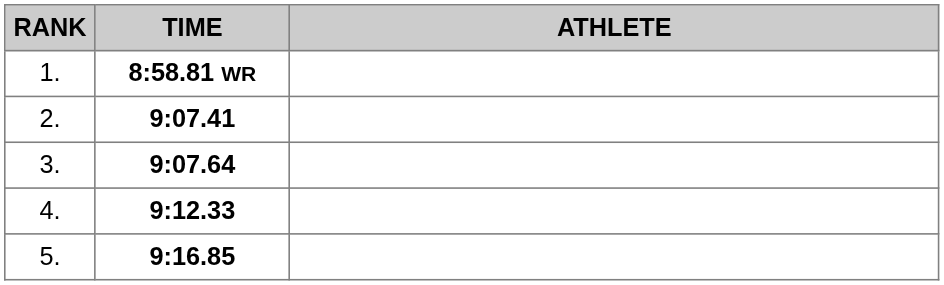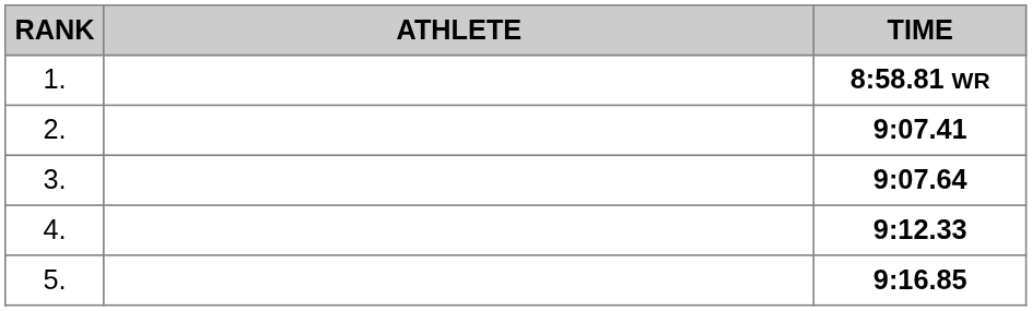columns swapped: ATHLETE <-> TIME
